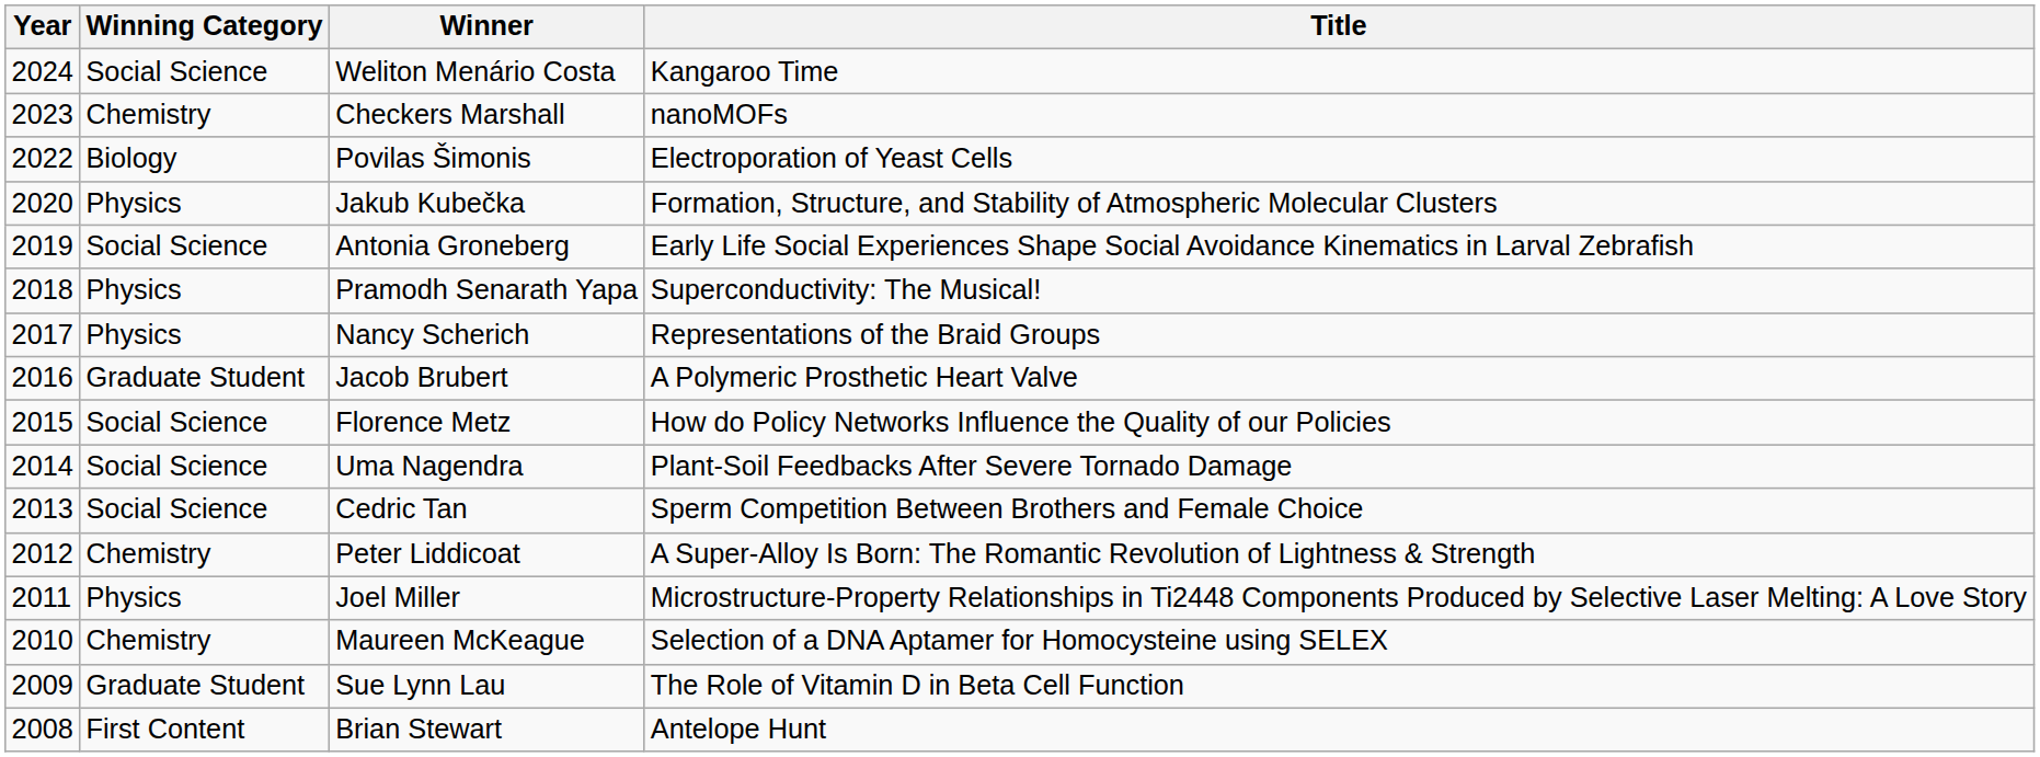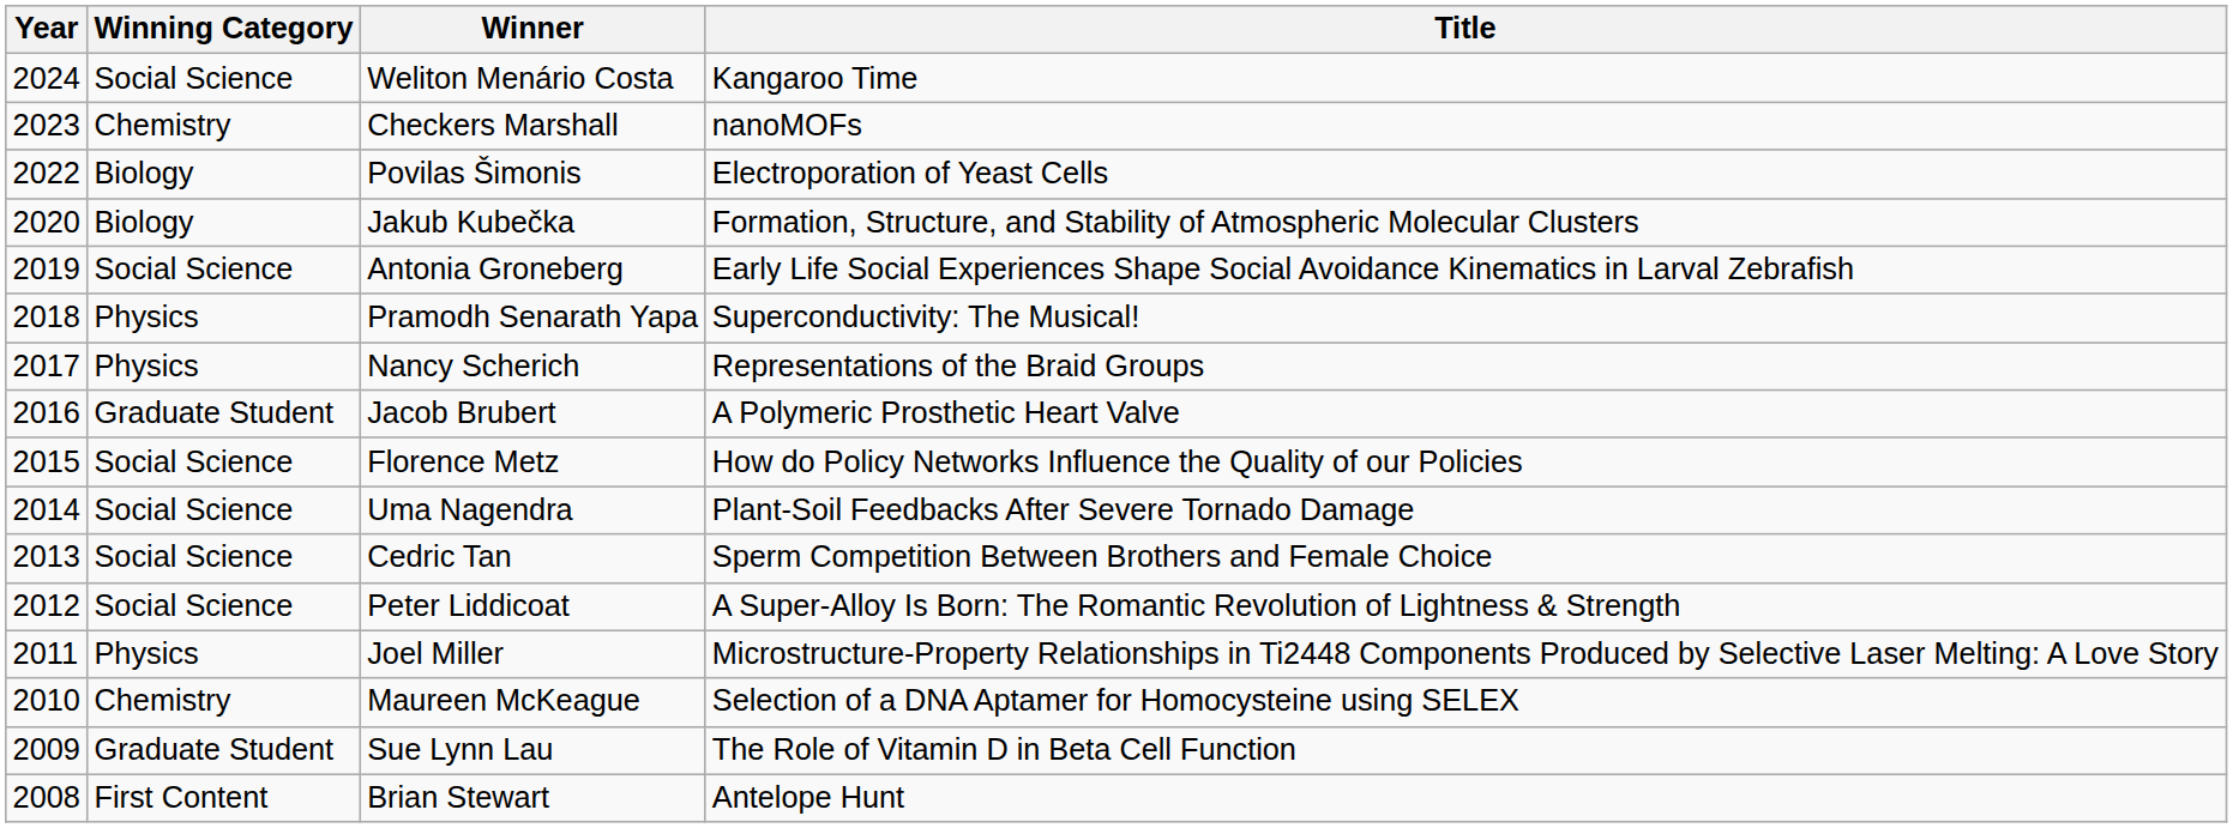Jakub Kubečka | Winning Category: Physics -> Biology
Peter Liddicoat | Winning Category: Chemistry -> Social Science
